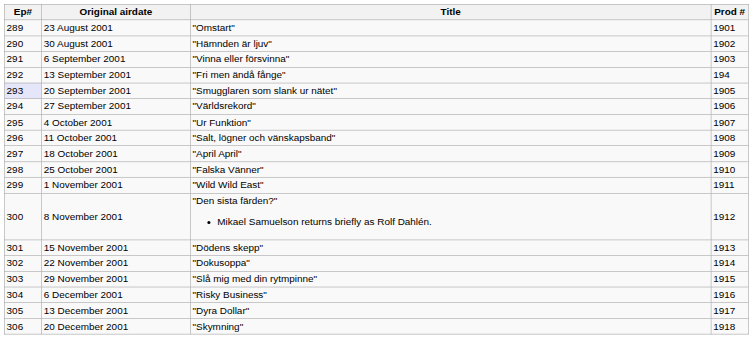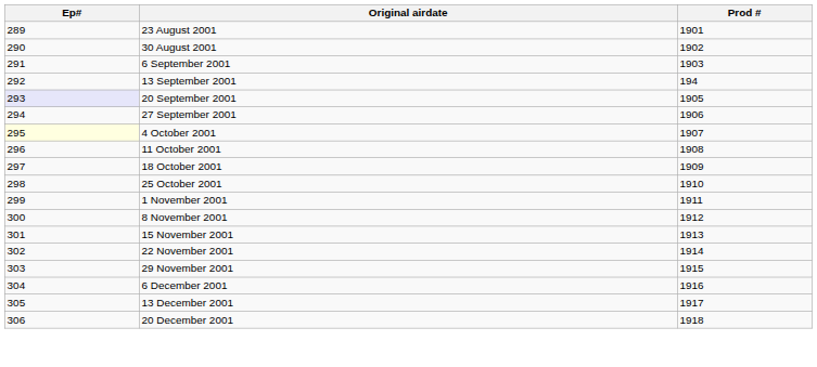- column: Title | "Omstart" | "Hämnden är ljuv" | "Vinna eller försvinna" | "Fri men ändå fånge" | "Smugglaren som slank ur nätet" | "Världsrekord" | "Ur Funktion" | "Salt, lögner och vänskapsband" | "April April" | "Falska Vänner" | "Wild Wild East" | "Den sista färden?" Mikael Samuelson returns briefly as Rolf Dahlén. | "Dödens skepp" | "Dokusoppa" | "Slå mig med din rytmpinne" | "Risky Business" | "Dyra Dollar" | "Skymning"
4 October 2001 | Ep#: no background -> lightyellow background
